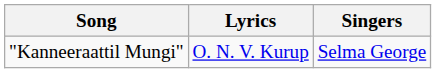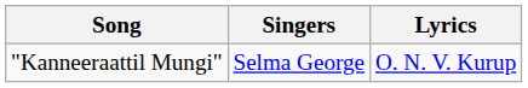columns swapped: Singers <-> Lyrics
